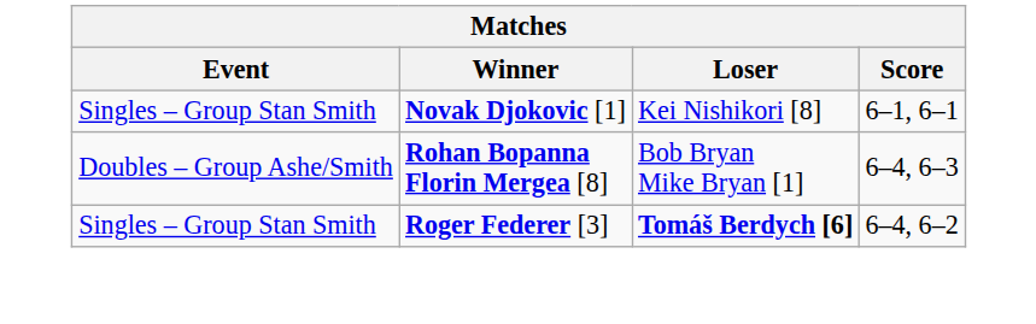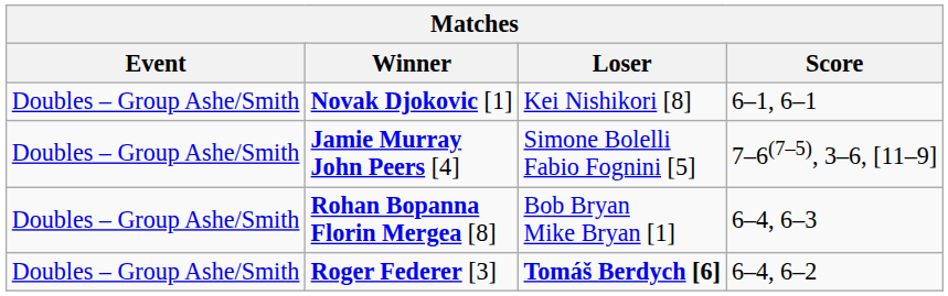Novak Djokovic [1] | Event: Singles – Group Stan Smith -> Doubles – Group Ashe/Smith
+ row: Doubles – Group Ashe/Smith | Jamie Murray John Peers [4] | Simone Bolelli Fabio Fognini [5] | 7–6(7–5), 3–6, [11–9]
Roger Federer [3] | Event: Singles – Group Stan Smith -> Doubles – Group Ashe/Smith
